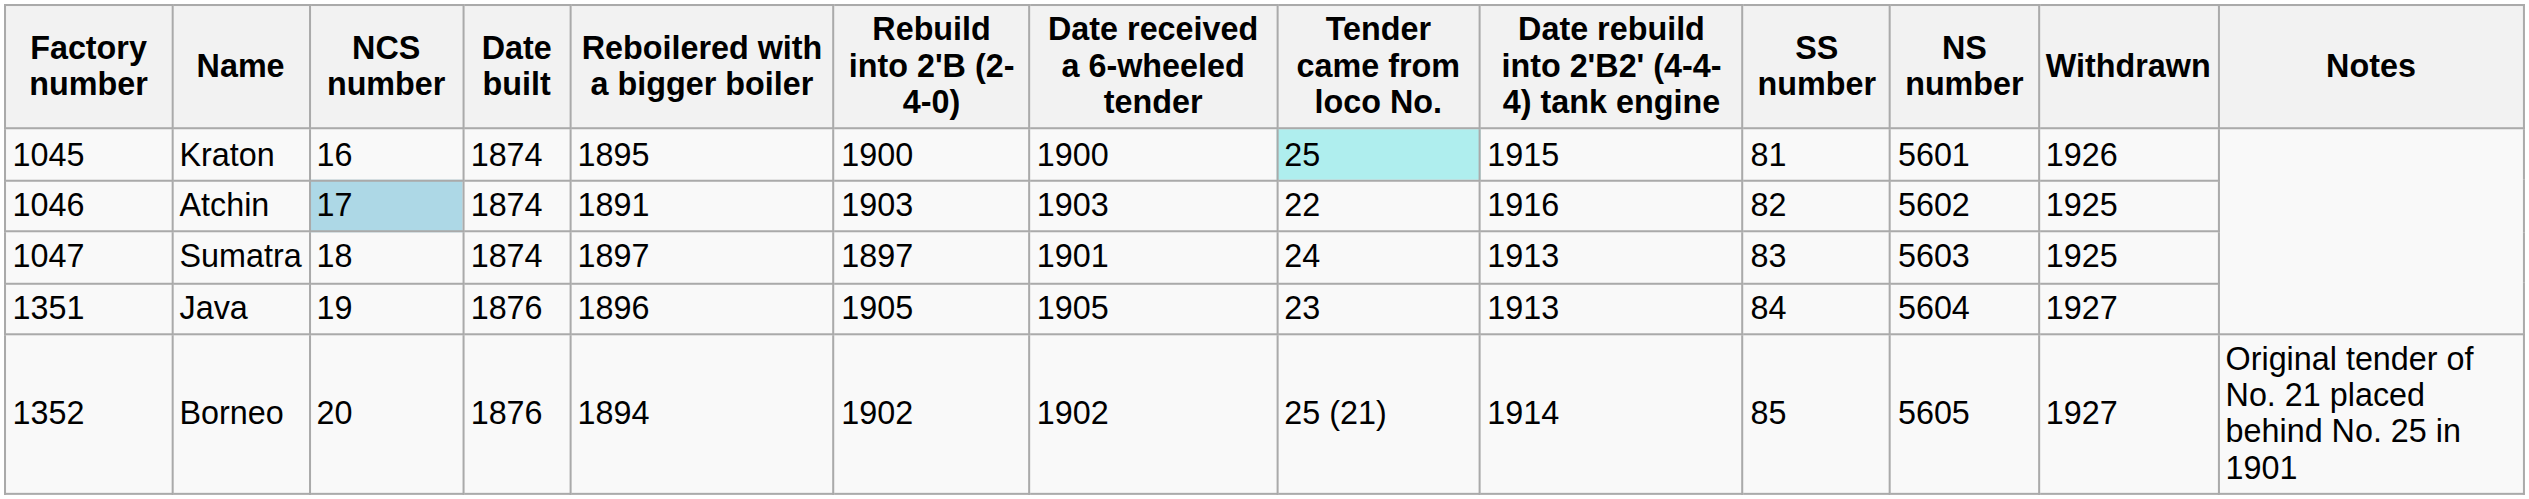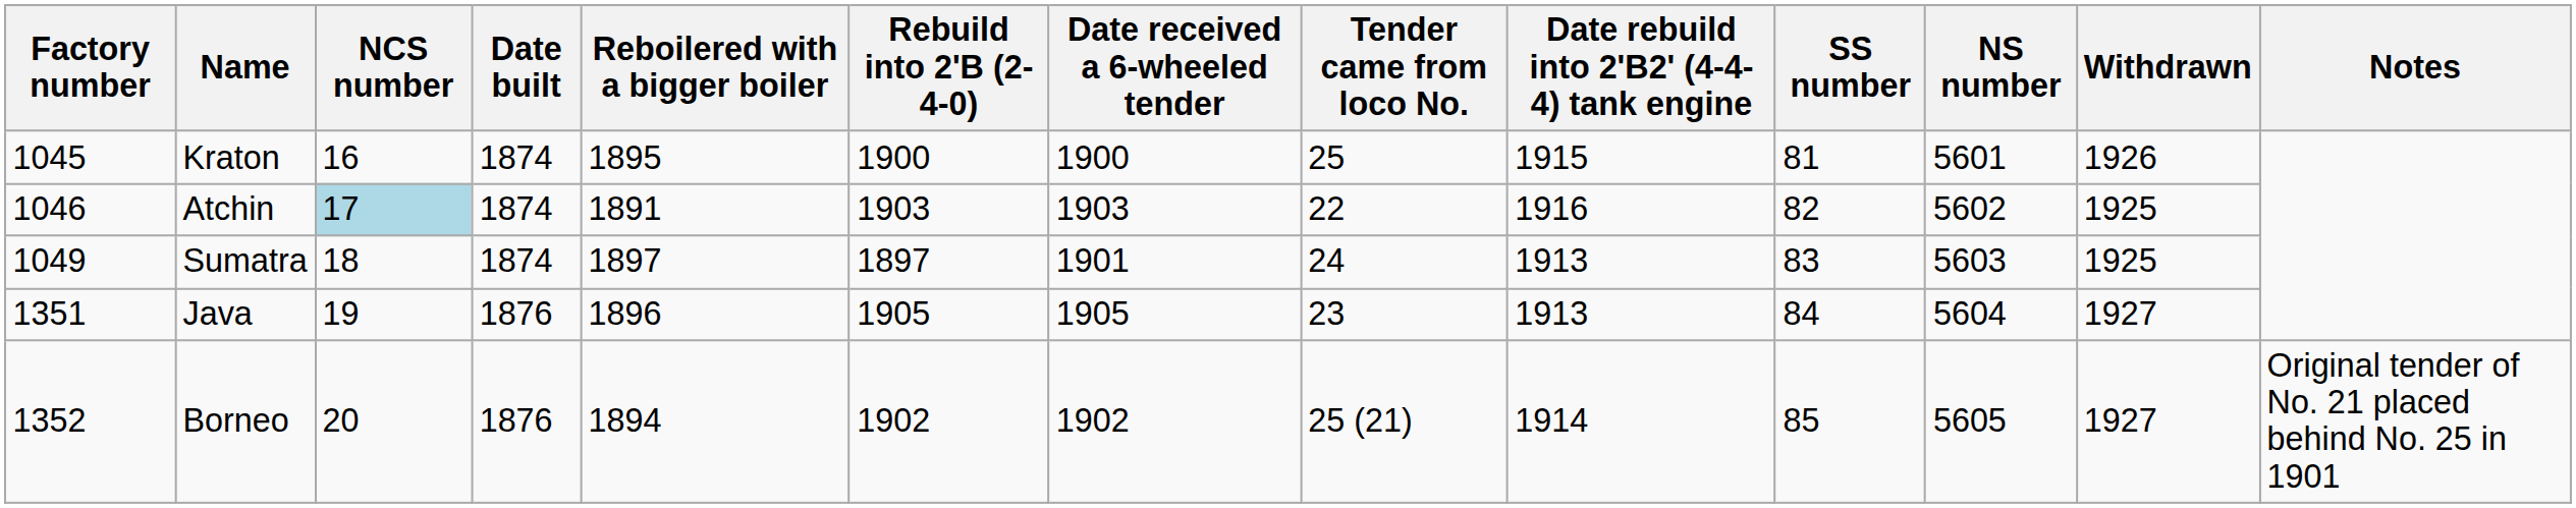Kraton | Tender came from loco No.: paleturquoise background -> no background
Sumatra | Factory number: 1047 -> 1049
